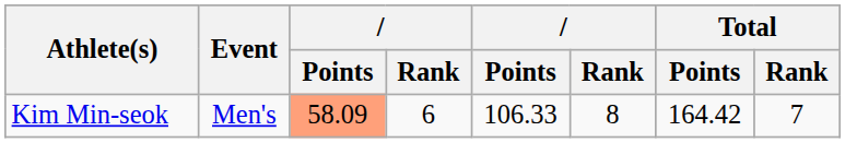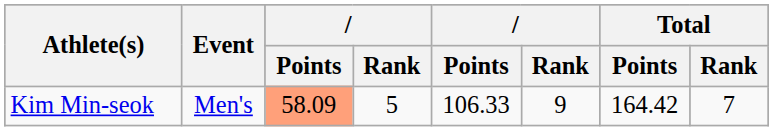Kim Min-seok | column 4: 6 -> 5
Kim Min-seok | column 6: 8 -> 9
